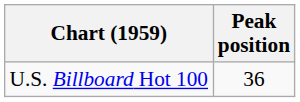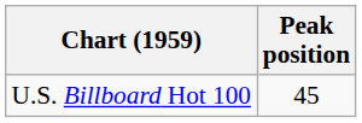U.S. Billboard Hot 100 | Peak position: 36 -> 45
